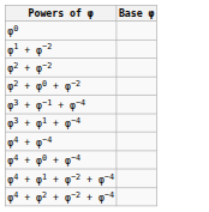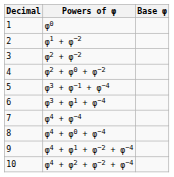+ column: Decimal | 1 | 2 | 3 | 4 | 5 | 6 | 7 | 8 | 9 | 10
